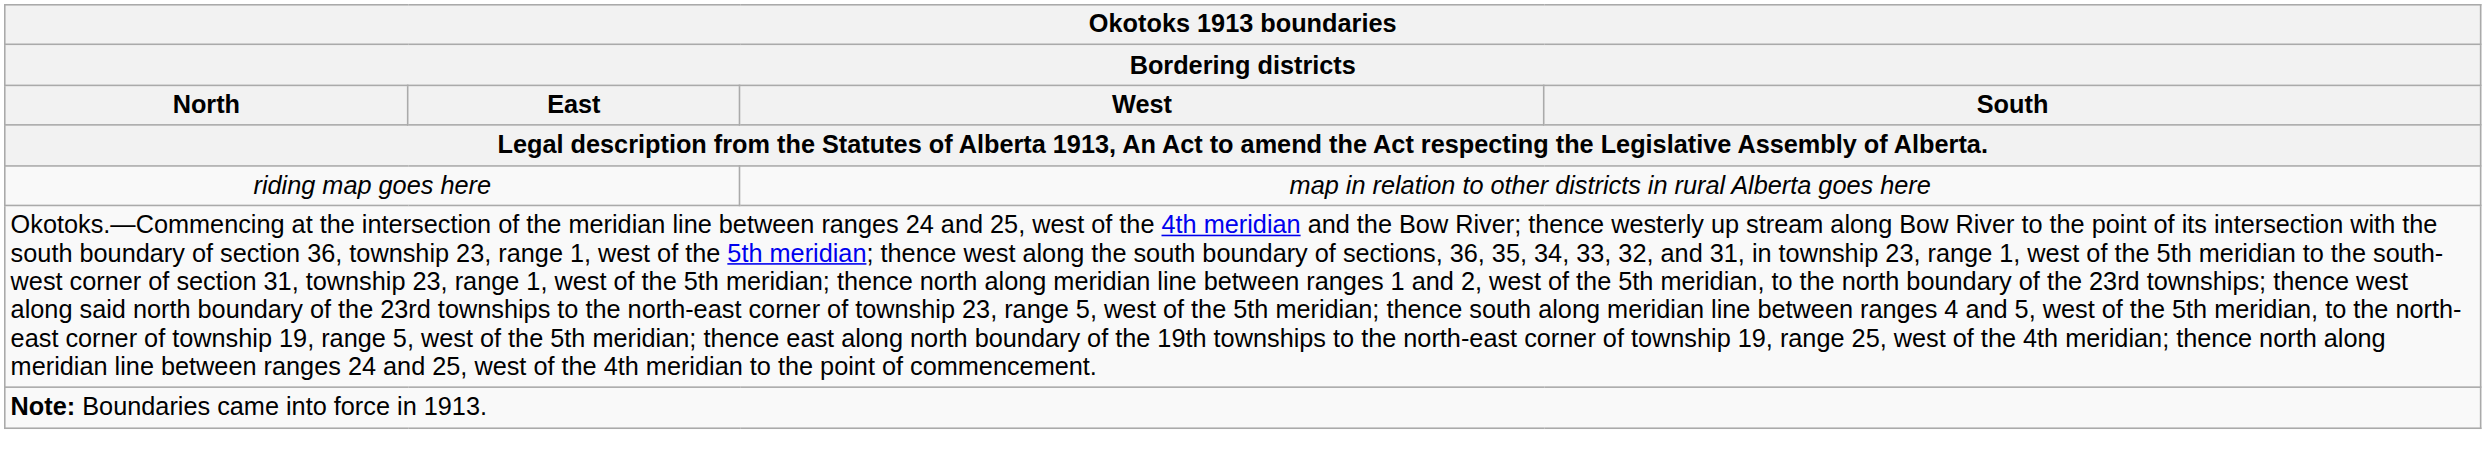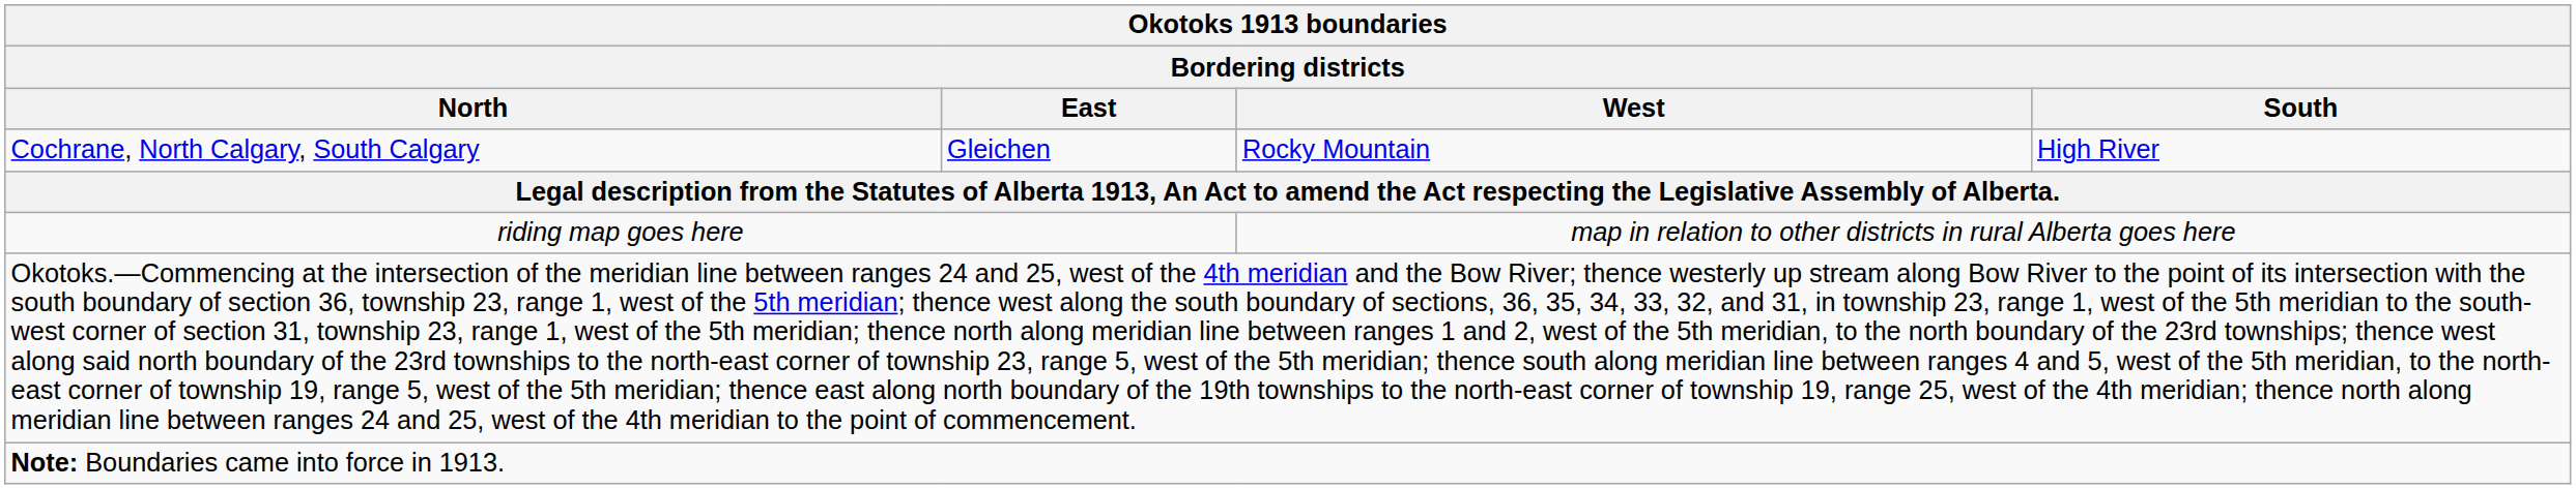+ row: Cochrane, North Calgary, South Calgary | Gleichen | Rocky Mountain | High River
